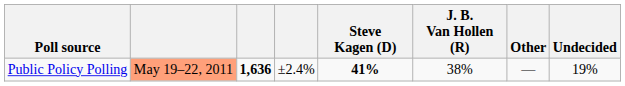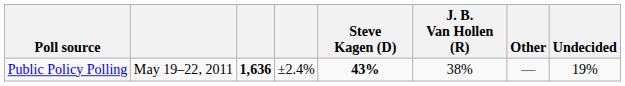Public Policy Polling | column 2: lightsalmon background -> no background
Public Policy Polling | Steve Kagen (D): 41% -> 43%
